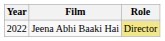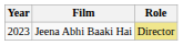Jeena Abhi Baaki Hai | Year: 2022 -> 2023
